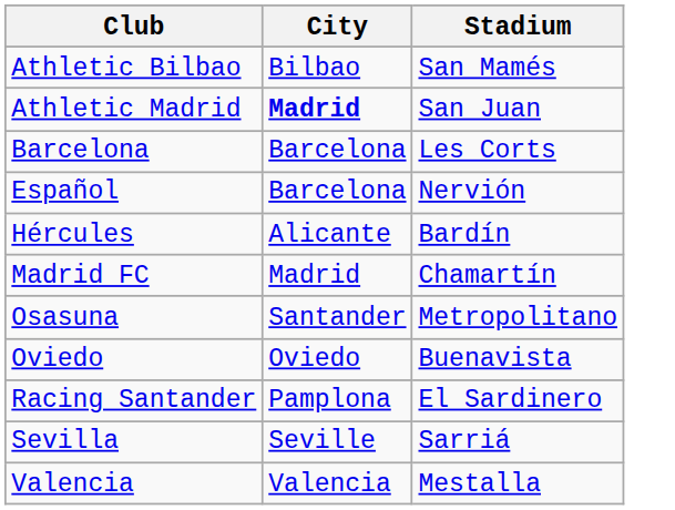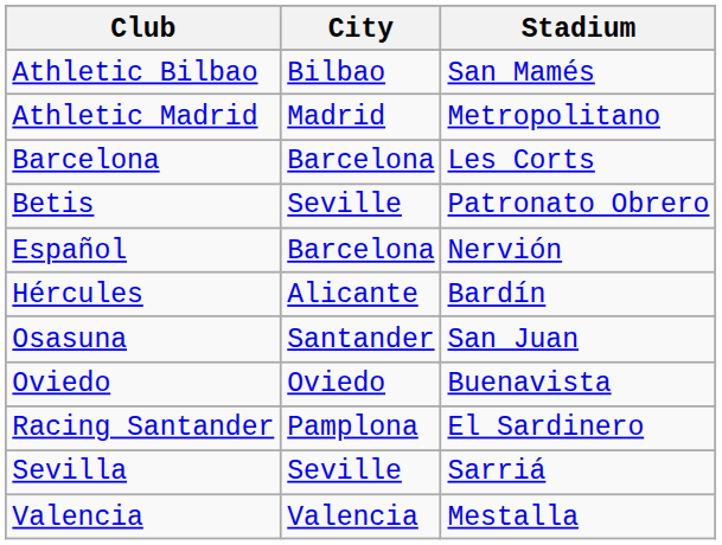Athletic Madrid | City: bold -> normal
Athletic Madrid | Stadium: San Juan -> Metropolitano
+ row: Betis | Seville | Patronato Obrero
- row: Madrid FC | Madrid | Chamartín
Osasuna | Stadium: Metropolitano -> San Juan
